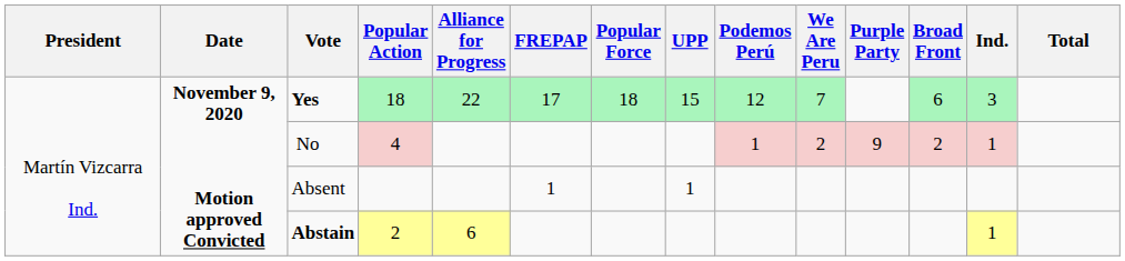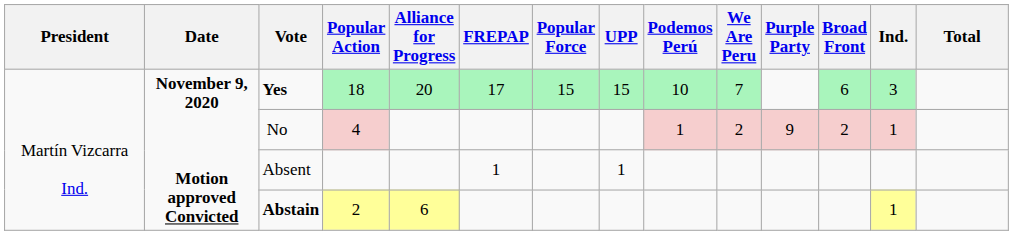Yes | Alliance for Progress: 22 -> 20
Yes | Popular Force: 18 -> 15
Yes | Podemos Perú: 12 -> 10
